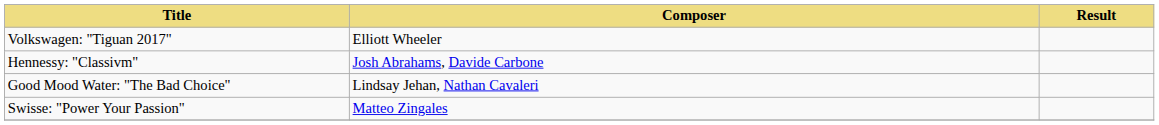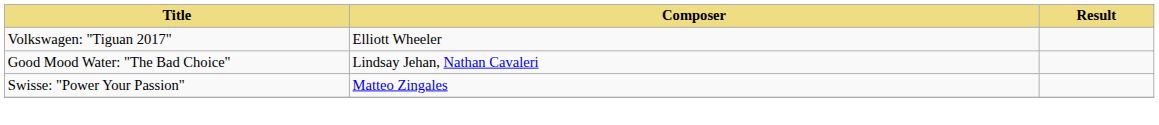- row: Hennessy: "Classivm" | Josh Abrahams, Davide Carbone
